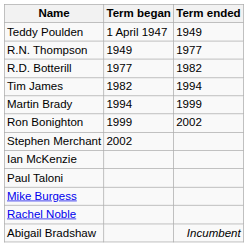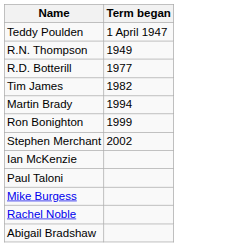- column: Term ended | 1949 | 1977 | 1982 | 1994 | 1999 | 2002 | Incumbent
